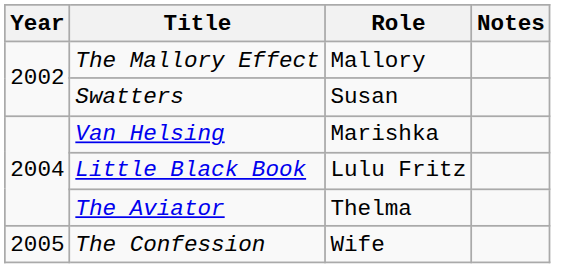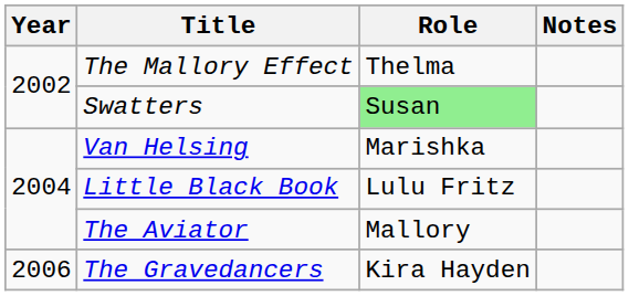The Mallory Effect | Role: Mallory -> Thelma
Swatters | Role: no background -> lightgreen background
The Aviator | Role: Thelma -> Mallory
- row: 2005 | The Confession | Wife
+ row: 2006 | The Gravedancers | Kira Hayden
